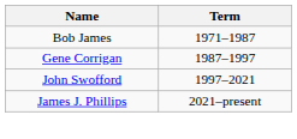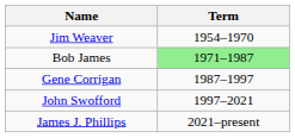+ row: Jim Weaver | 1954–1970
Bob James | Term: no background -> lightgreen background
